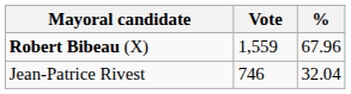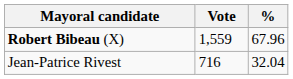Jean-Patrice Rivest | Vote: 746 -> 716
